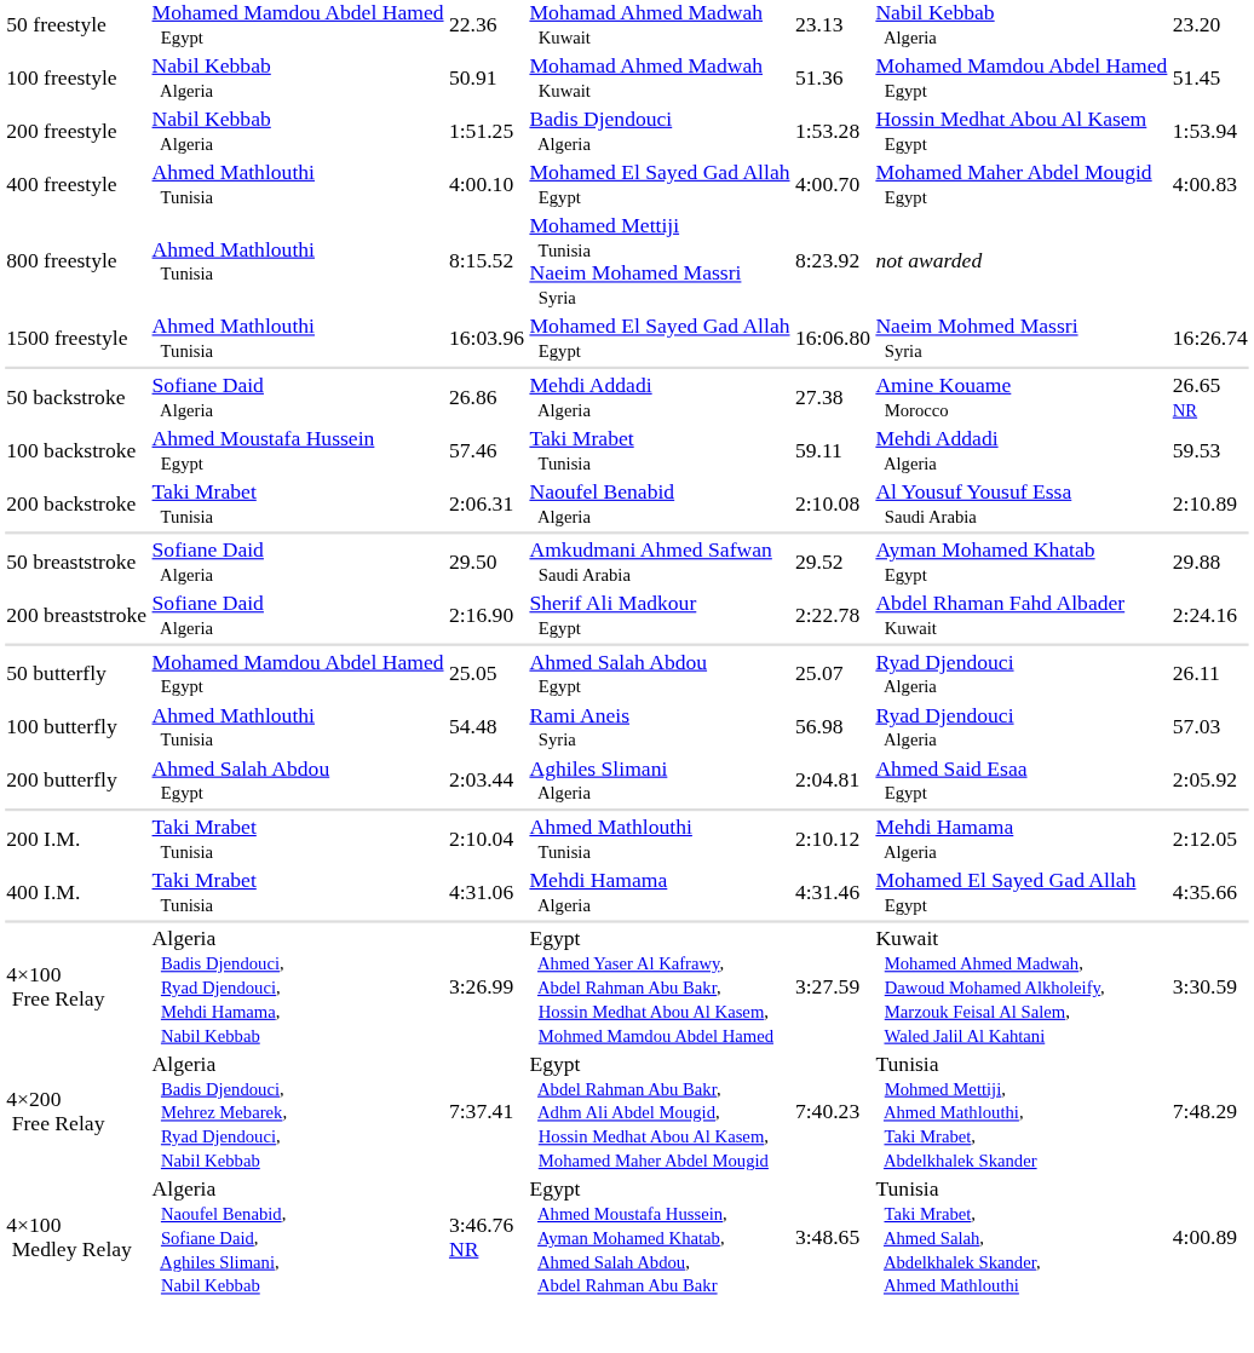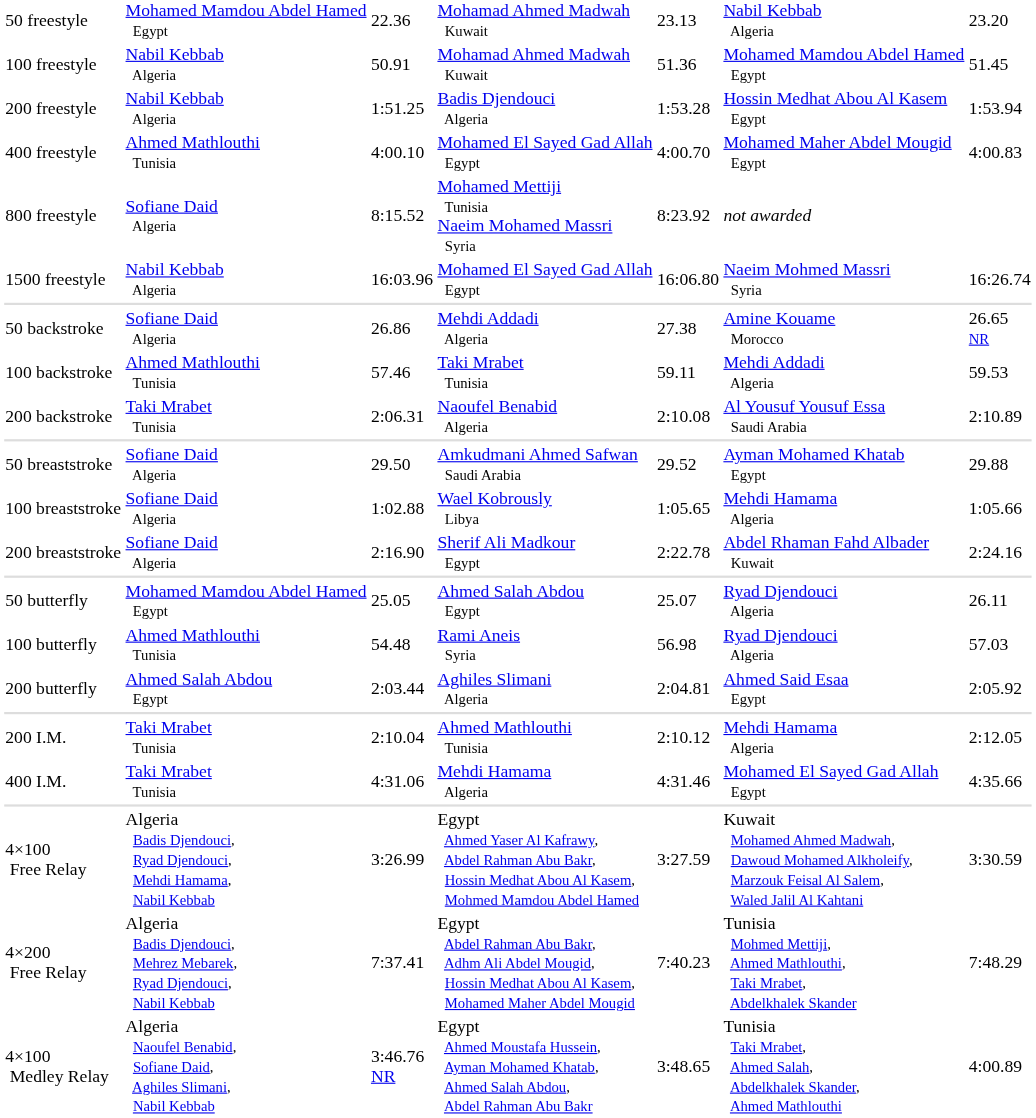800 freestyle | column 2: Ahmed Mathlouthi Tunisia -> Sofiane Daid Algeria
1500 freestyle | column 2: Ahmed Mathlouthi Tunisia -> Nabil Kebbab Algeria
100 backstroke | column 2: Ahmed Moustafa Hussein Egypt -> Ahmed Mathlouthi Tunisia
+ row: 100 breaststroke | Sofiane Daid Algeria | 1:02.88 | Wael Kobrously Libya | 1:05.65 | Mehdi Hamama Algeria | 1:05.66
